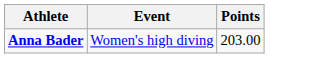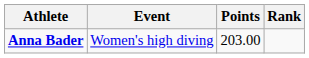+ column: Rank
